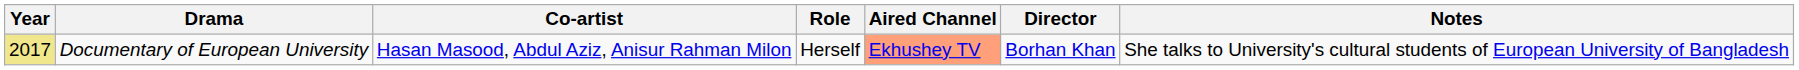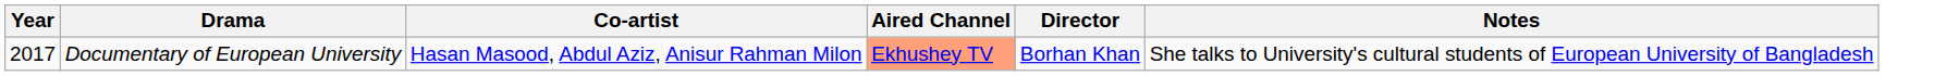- column: Role | Herself
Documentary of European University | Year: khaki background -> no background
